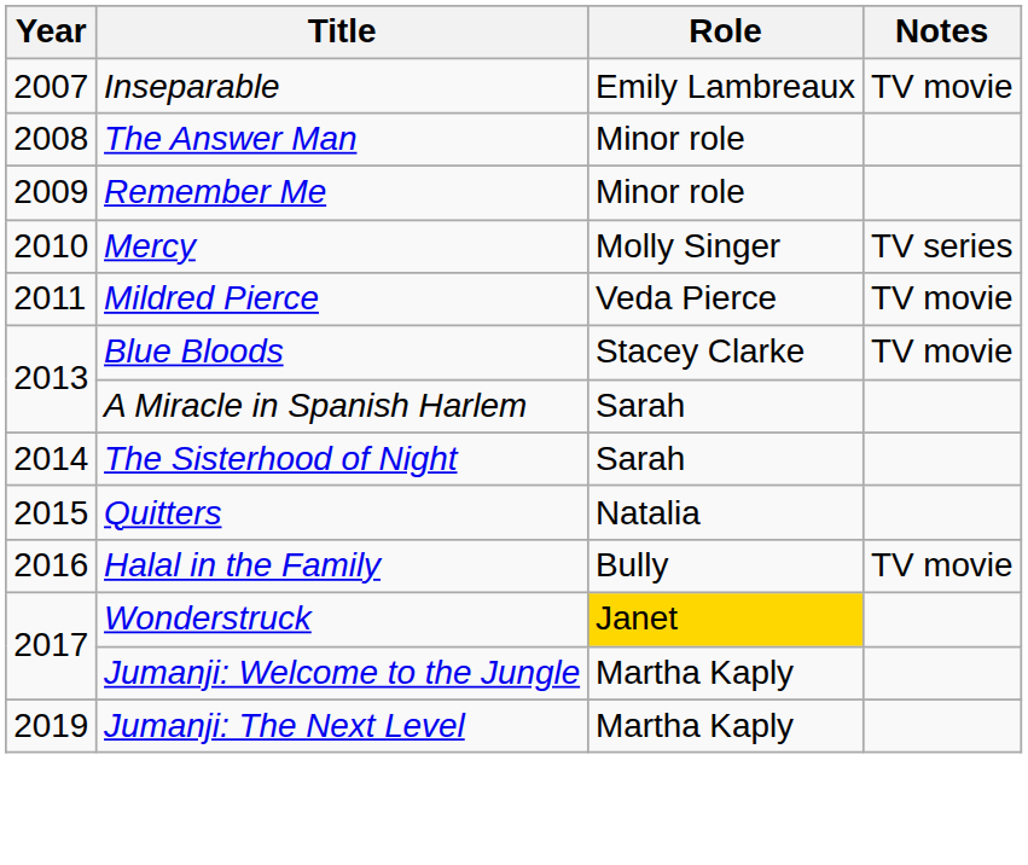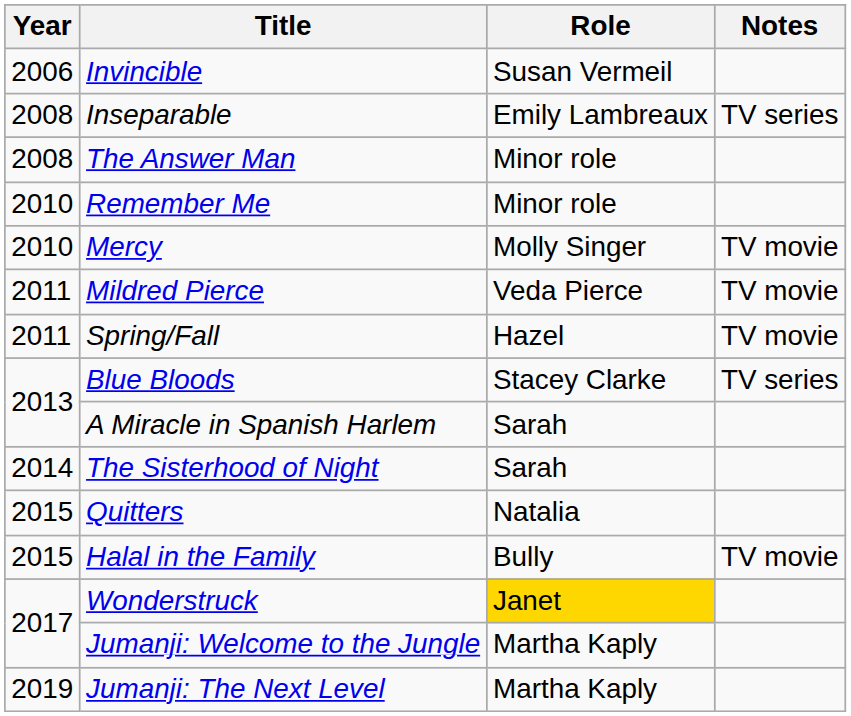+ row: 2006 | Invincible | Susan Vermeil
Inseparable | Year: 2007 -> 2008
Inseparable | Notes: TV movie -> TV series
Remember Me | Year: 2009 -> 2010
Mercy | Notes: TV series -> TV movie
+ row: 2011 | Spring/Fall | Hazel | TV movie
Blue Bloods | Notes: TV movie -> TV series
Halal in the Family | Year: 2016 -> 2015
